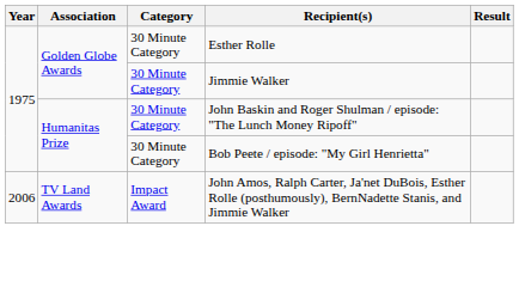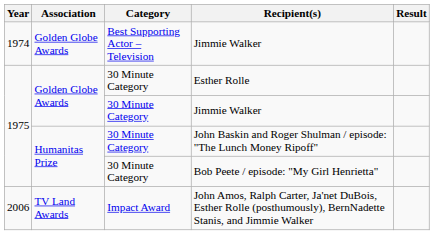+ row: 1974 | Golden Globe Awards | Best Supporting Actor – Television | Jimmie Walker
